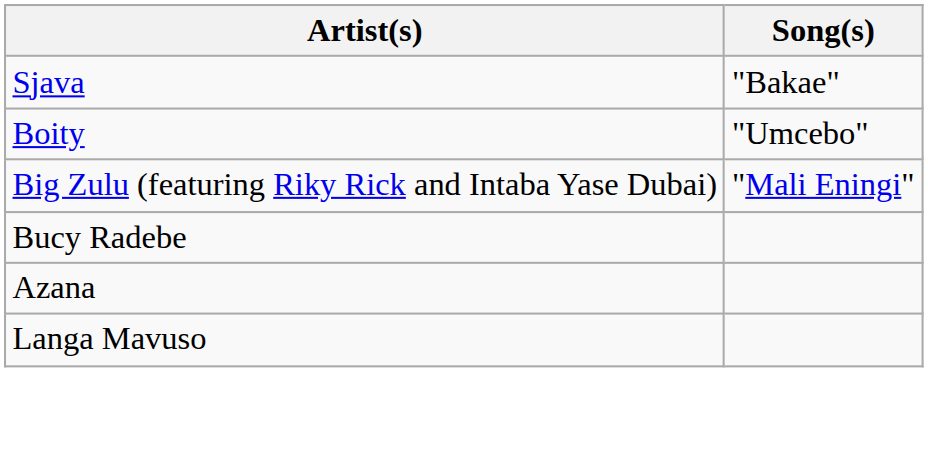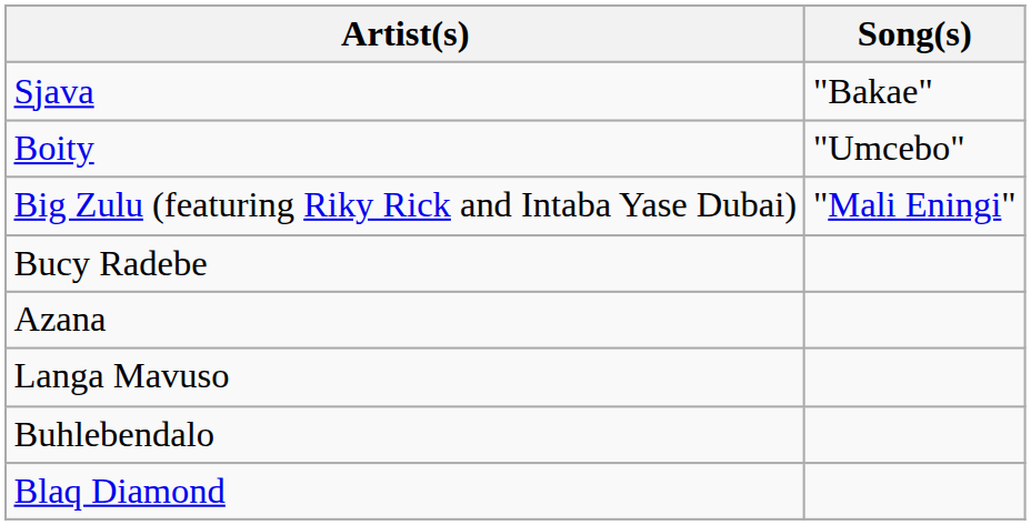+ row: Buhlebendalo
+ row: Blaq Diamond
